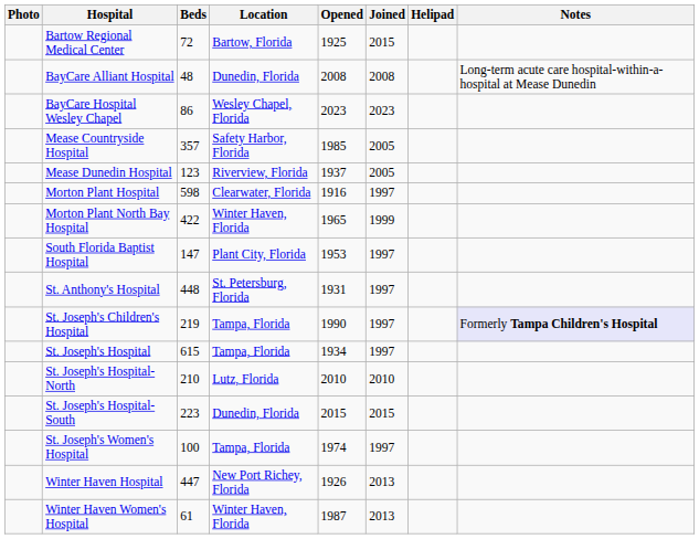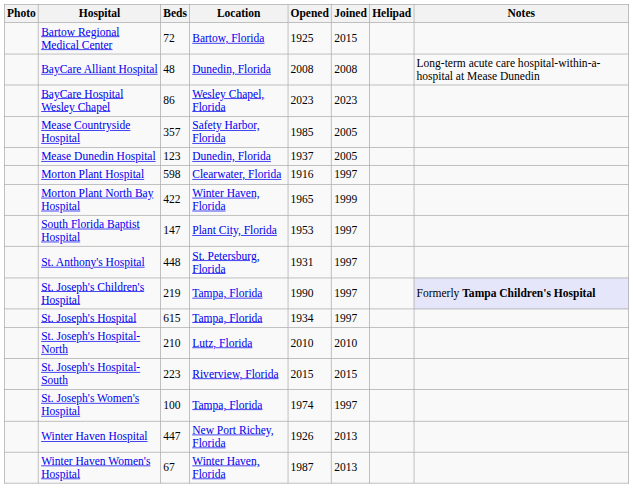Mease Dunedin Hospital | Location: Riverview, Florida -> Dunedin, Florida
St. Joseph's Hospital-South | Location: Dunedin, Florida -> Riverview, Florida
Winter Haven Women's Hospital | Beds: 61 -> 67
